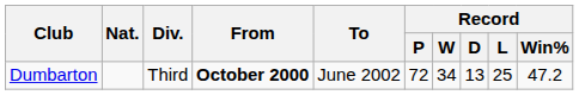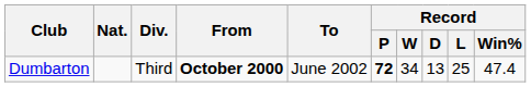Dumbarton | Record / P: normal -> bold
Dumbarton | Record / Win%: 47.2 -> 47.4
